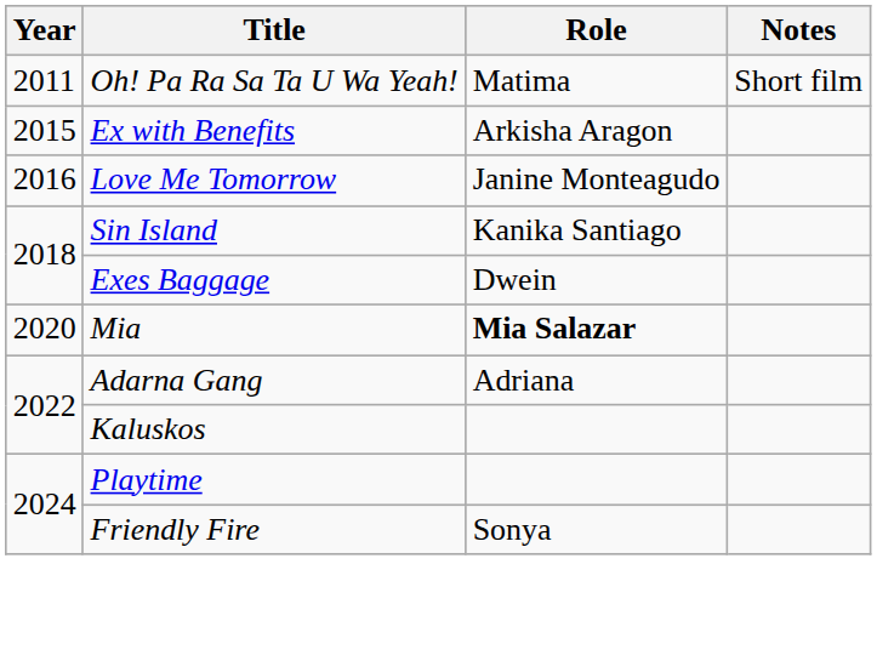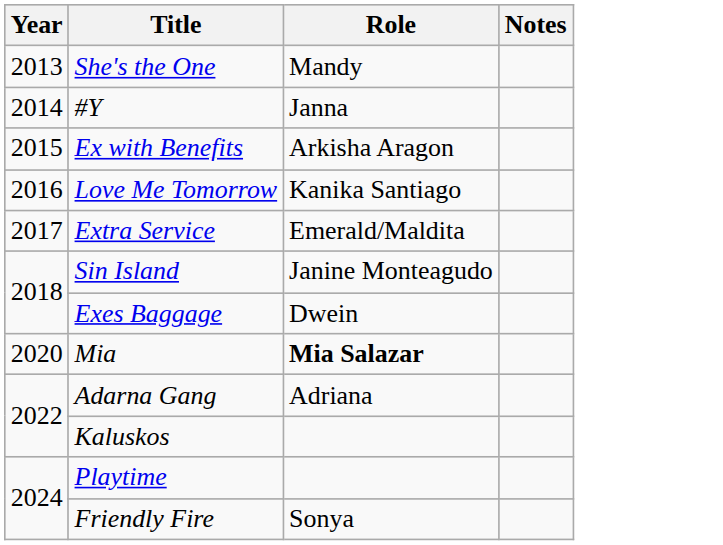- row: 2011 | Oh! Pa Ra Sa Ta U Wa Yeah! | Matima | Short film
+ row: 2013 | She's the One | Mandy
+ row: 2014 | #Y | Janna
Love Me Tomorrow | Role: Janine Monteagudo -> Kanika Santiago
+ row: 2017 | Extra Service | Emerald/Maldita
Sin Island | Role: Kanika Santiago -> Janine Monteagudo
